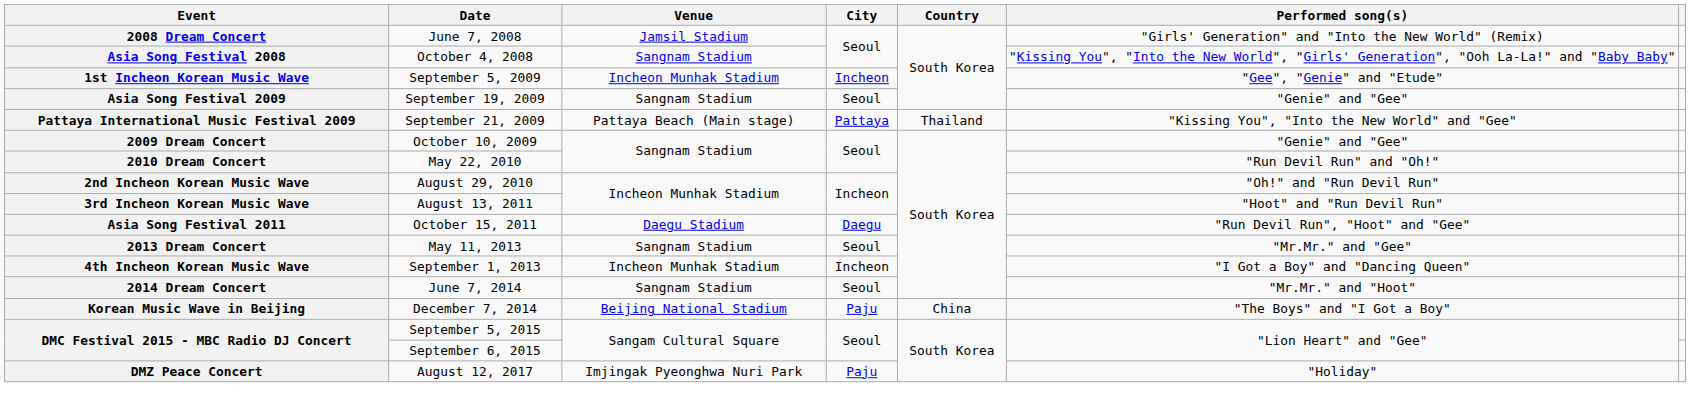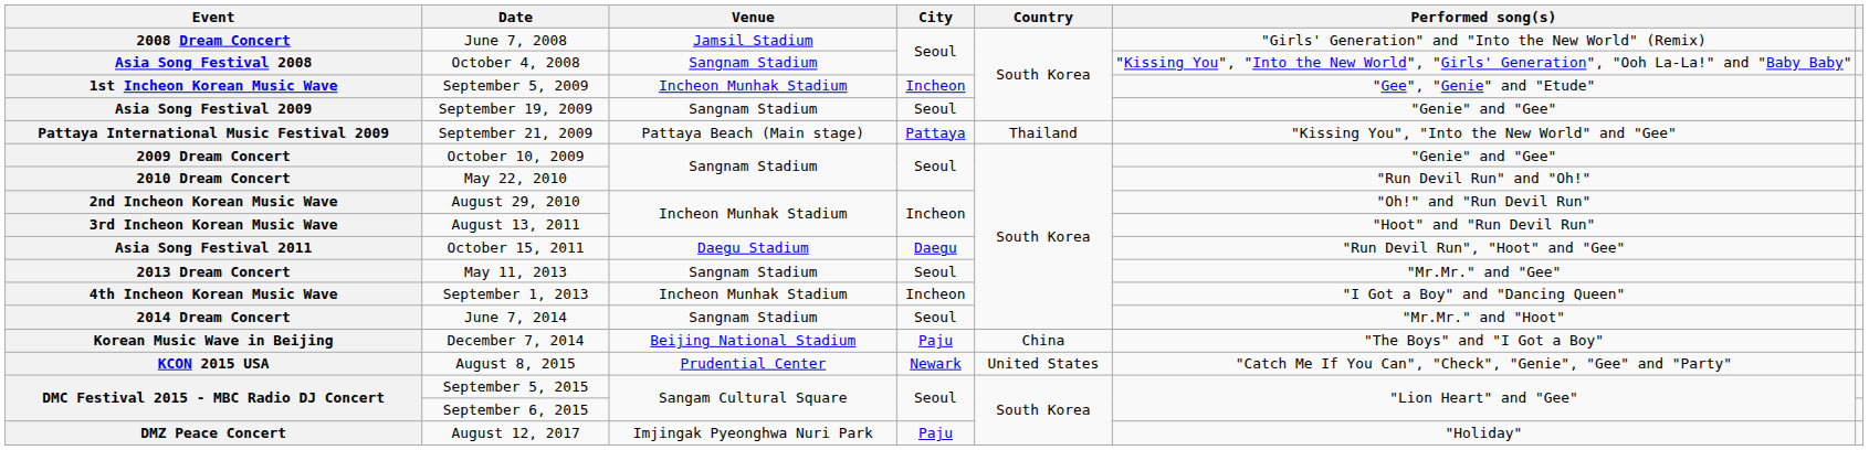+ row: KCON 2015 USA | August 8, 2015 | Prudential Center | Newark | United States | "Catch Me If You Can", "Check", "Genie", "Gee" and "Party"
